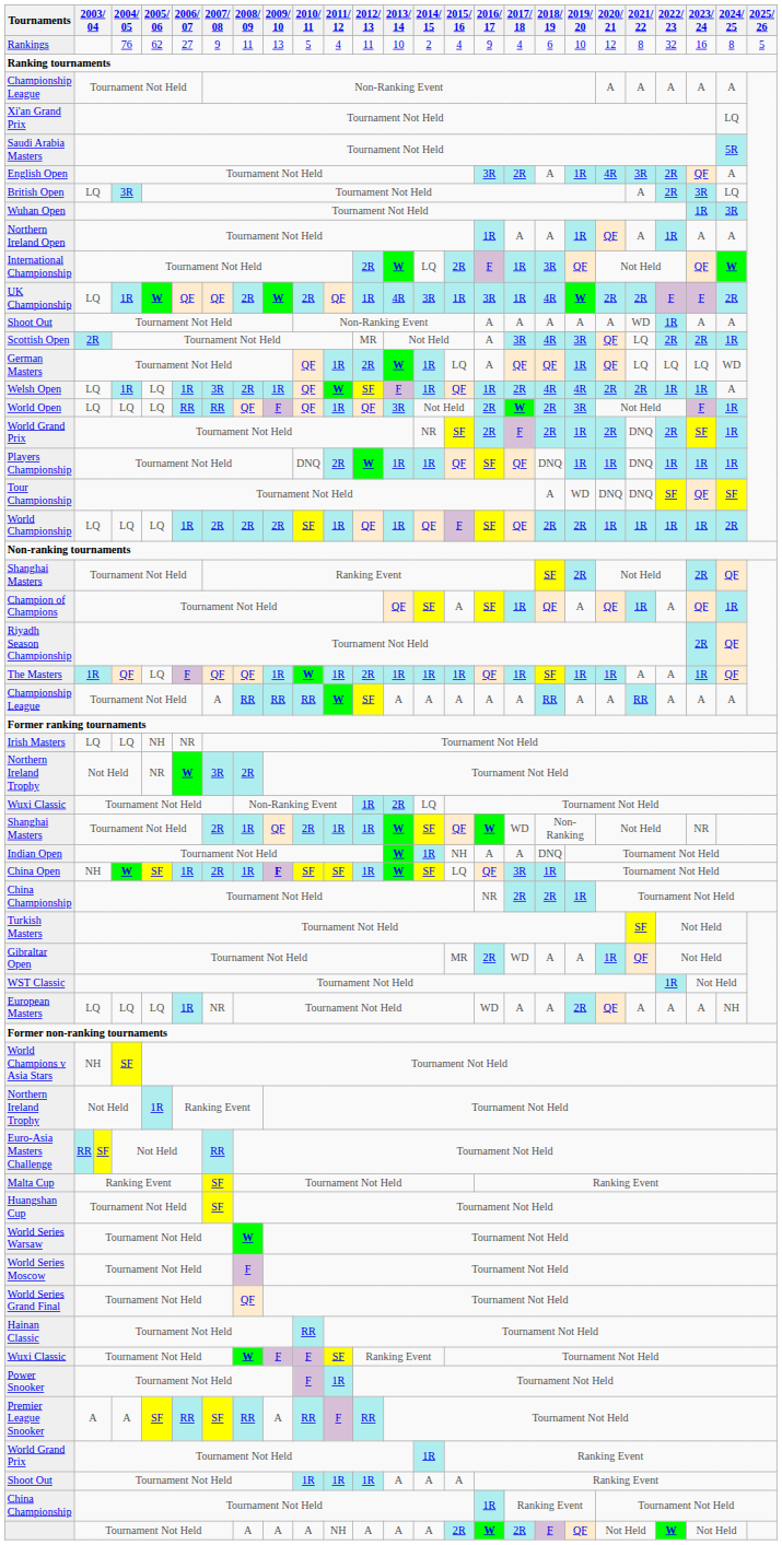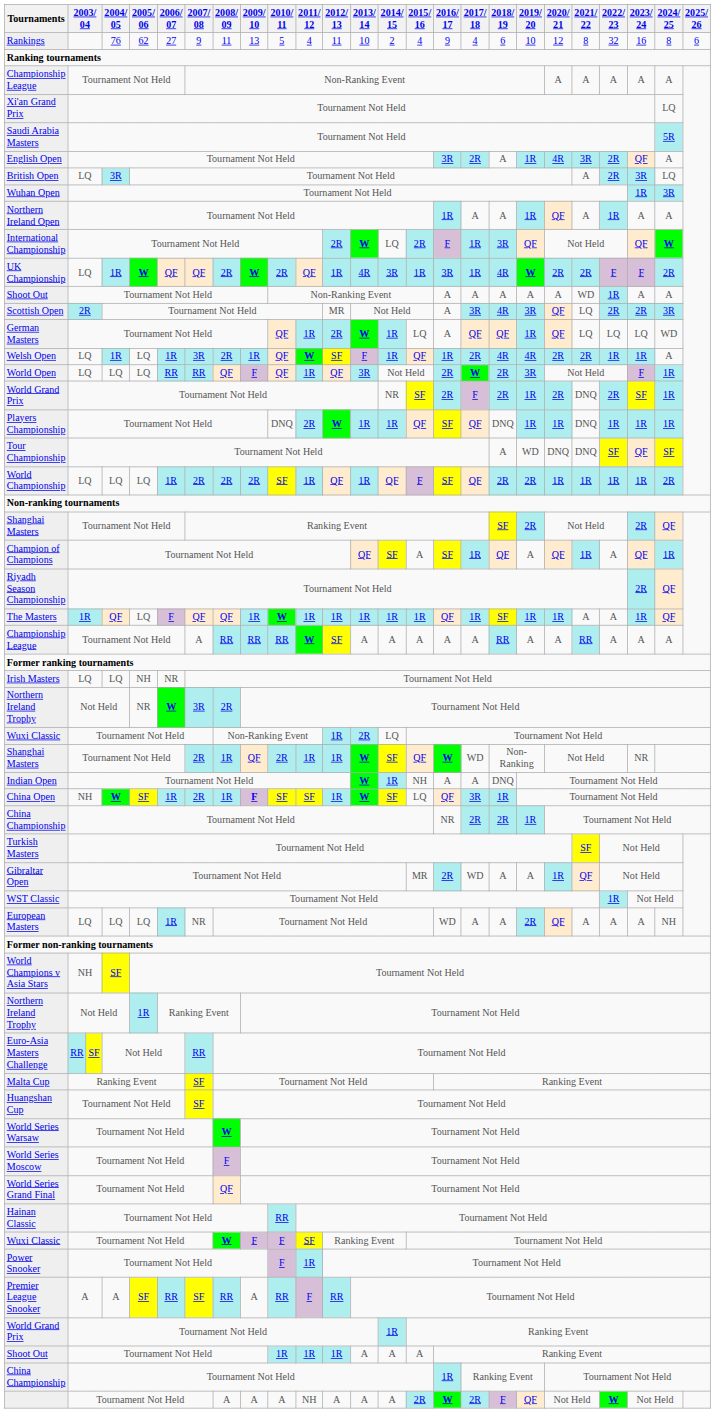Rankings | 2025/ 26: 5 -> 6
Scottish Open | 2024/ 25: 1R -> 3R
The Masters | 2012/ 13: 2R -> 1R
